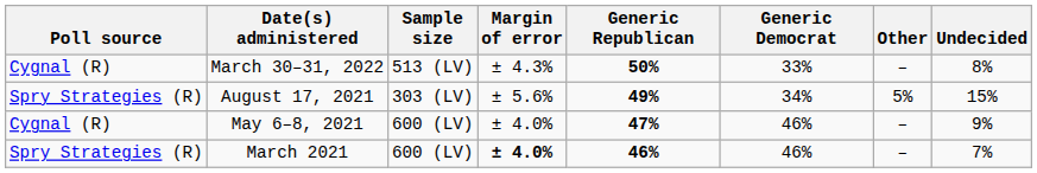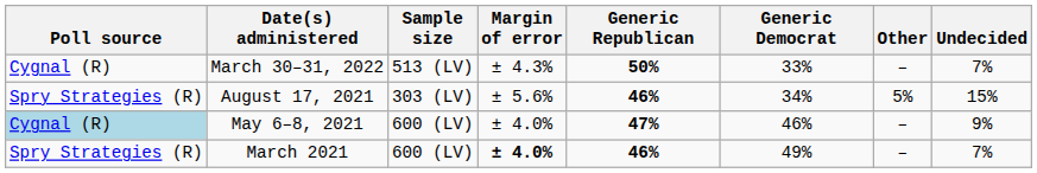March 30–31, 2022 | Undecided: 8% -> 7%
August 17, 2021 | Generic Republican: 49% -> 46%
May 6–8, 2021 | Poll source: no background -> lightblue background
March 2021 | Generic Democrat: 46% -> 49%
